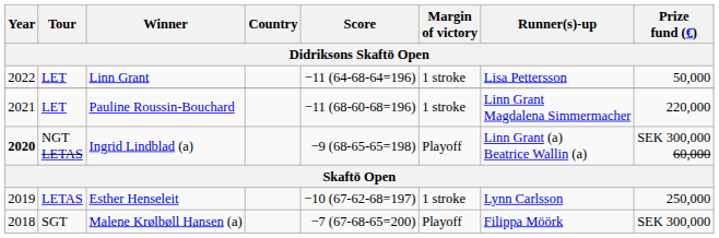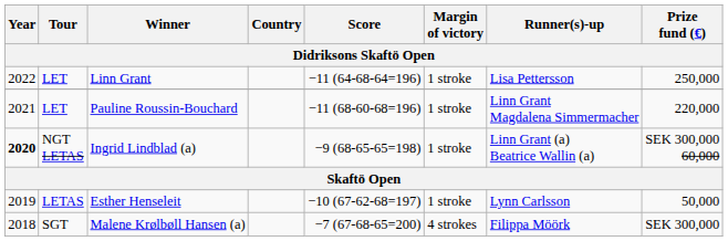Linn Grant | Prize fund (€): 50,000 -> 250,000
Ingrid Lindblad (a) | Margin of victory: Playoff -> 1 stroke
Esther Henseleit | Prize fund (€): 250,000 -> 50,000
Malene Krølbøll Hansen (a) | Margin of victory: Playoff -> 4 strokes
